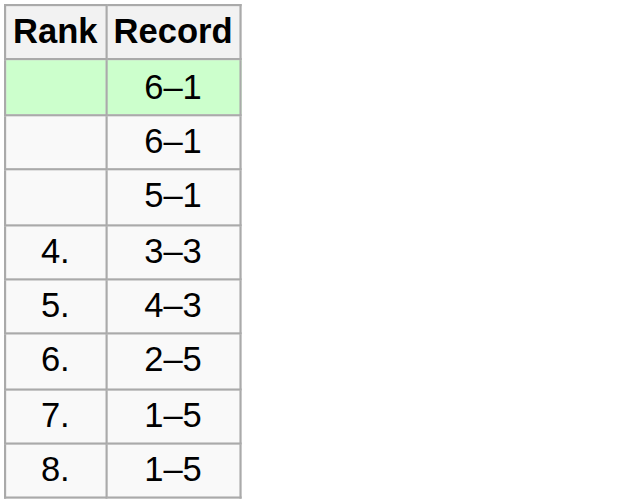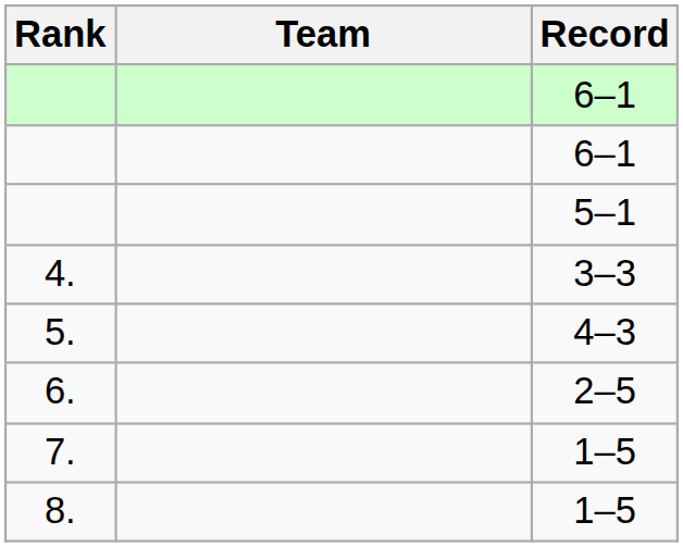+ column: Team
